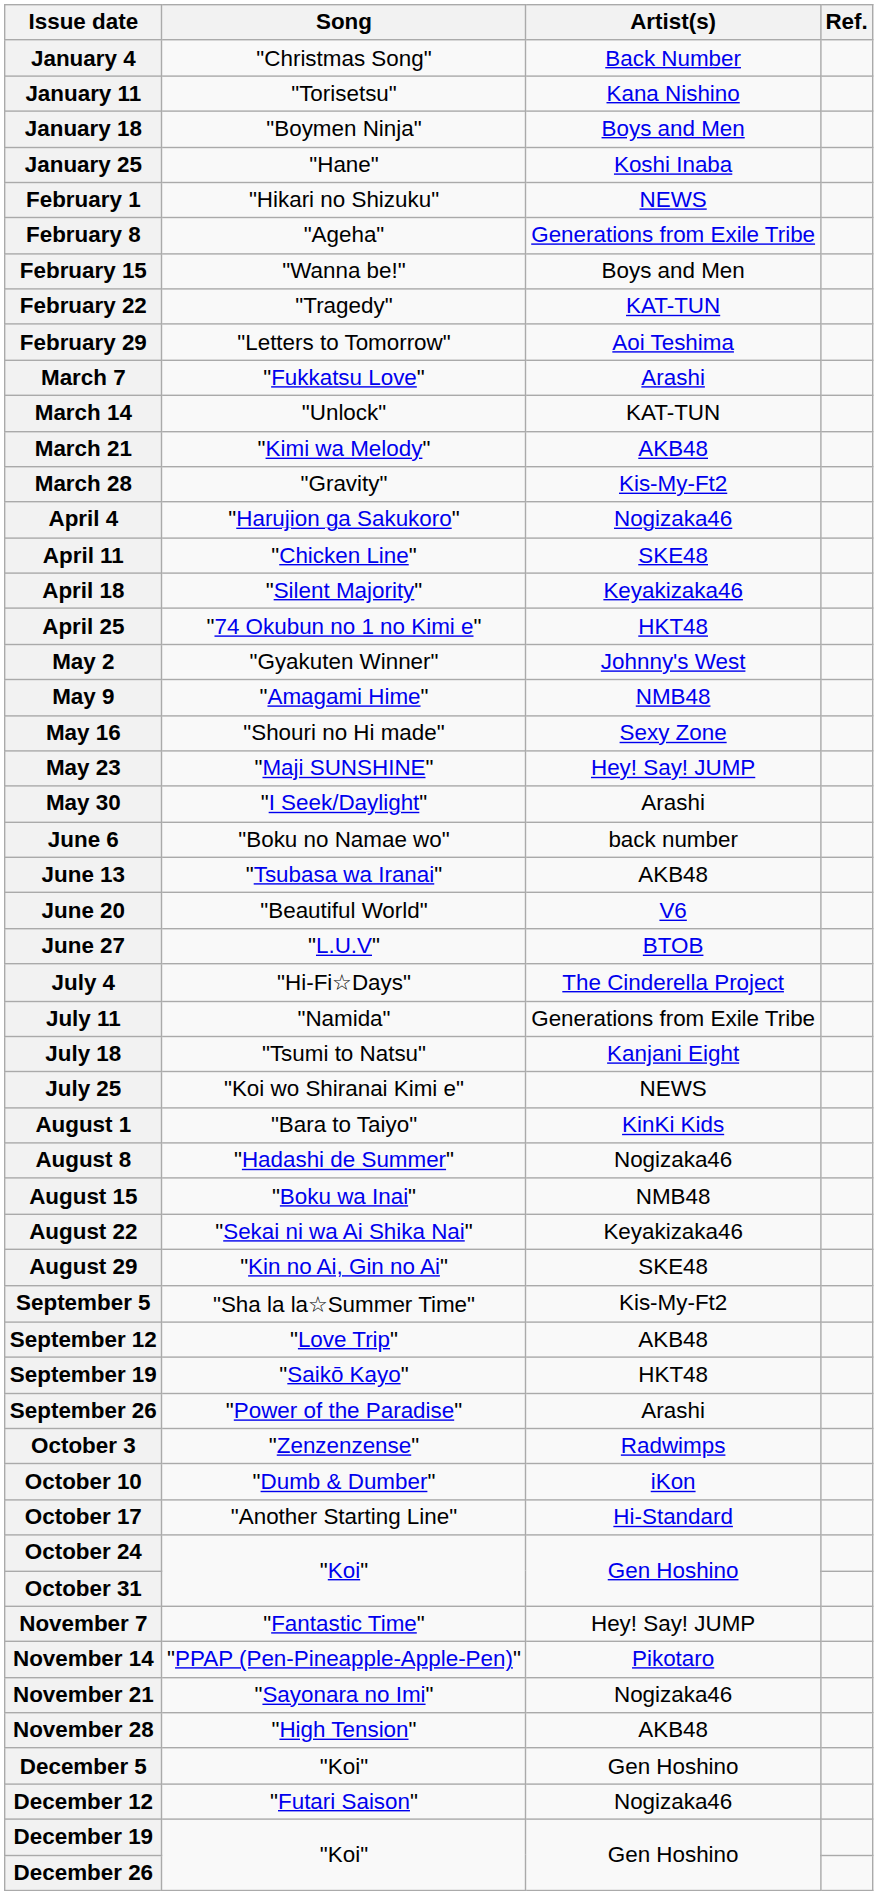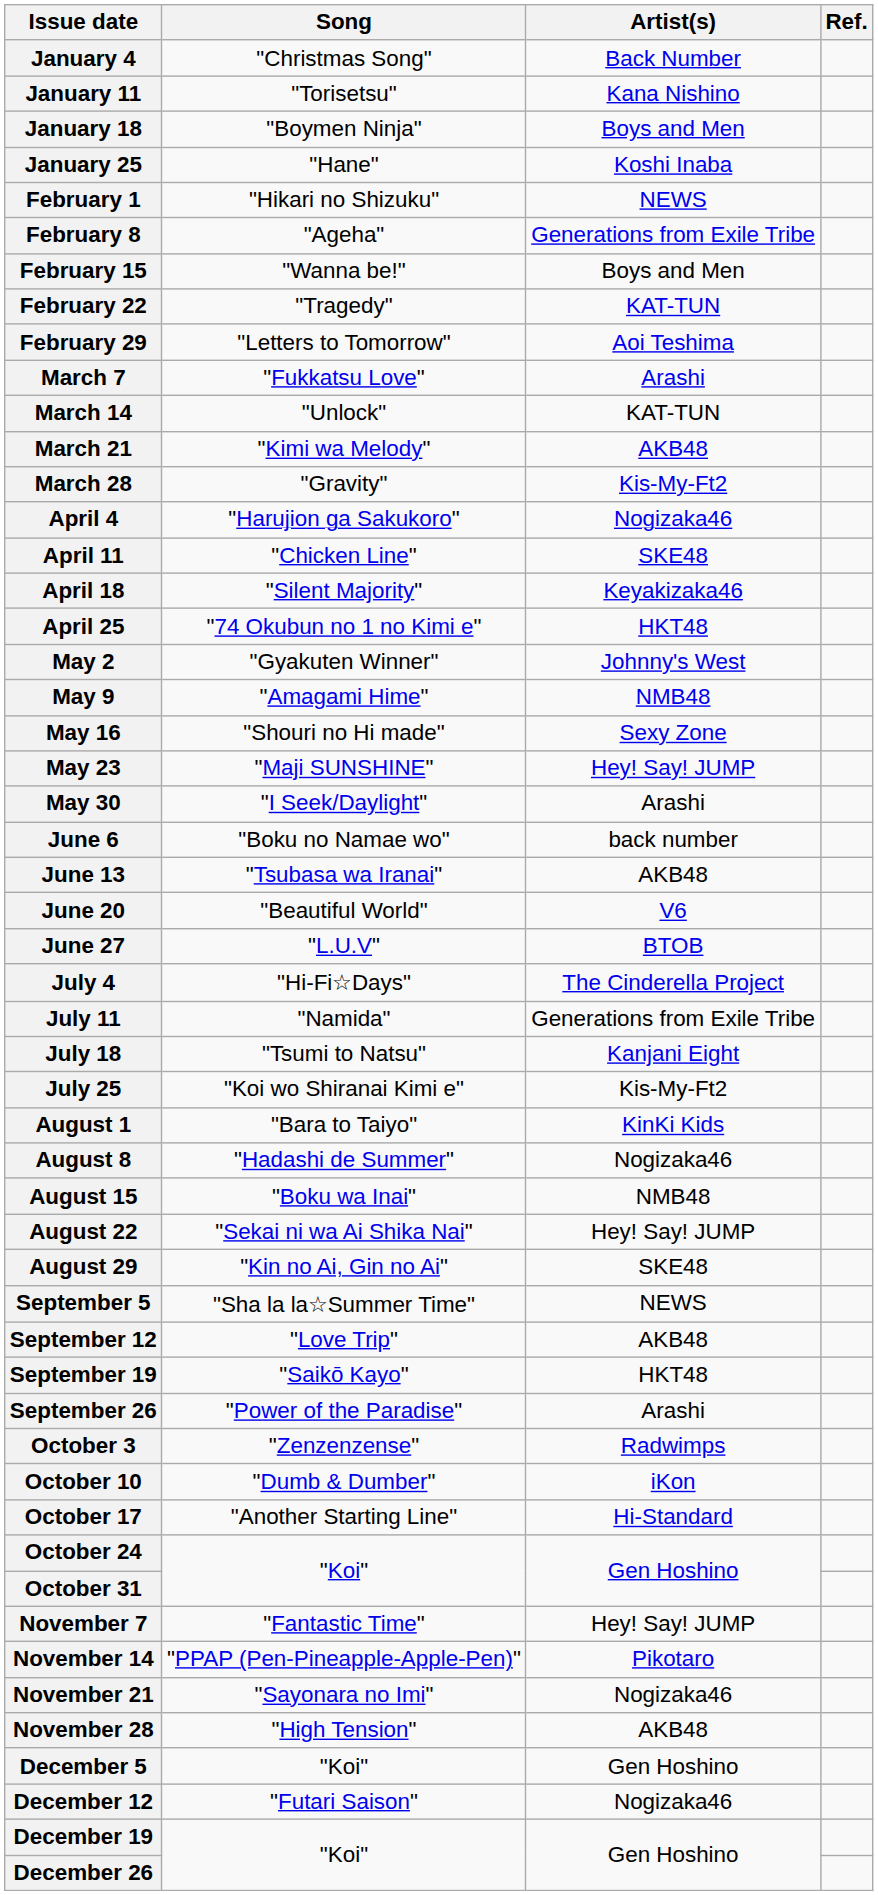July 25 | Artist(s): NEWS -> Kis-My-Ft2
August 22 | Artist(s): Keyakizaka46 -> Hey! Say! JUMP
September 5 | Artist(s): Kis-My-Ft2 -> NEWS
